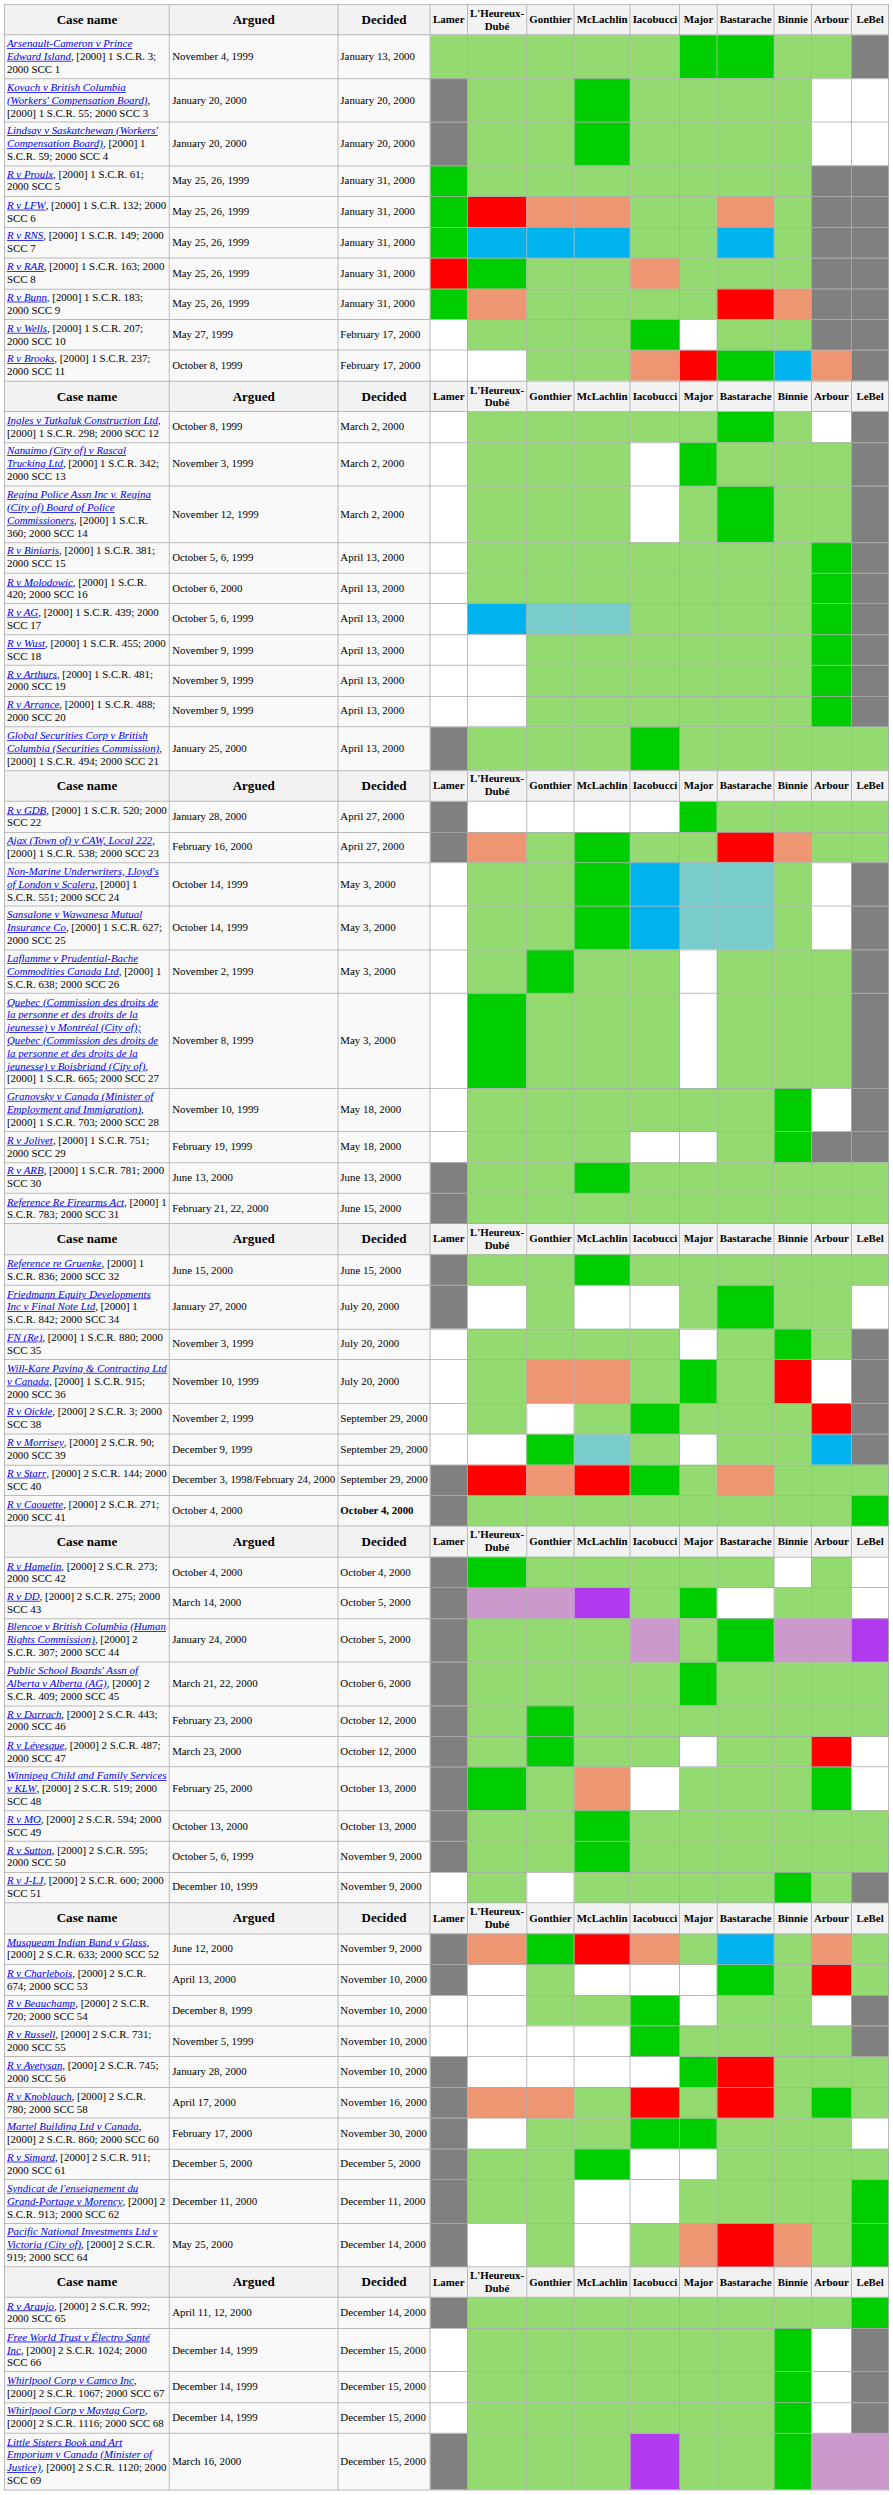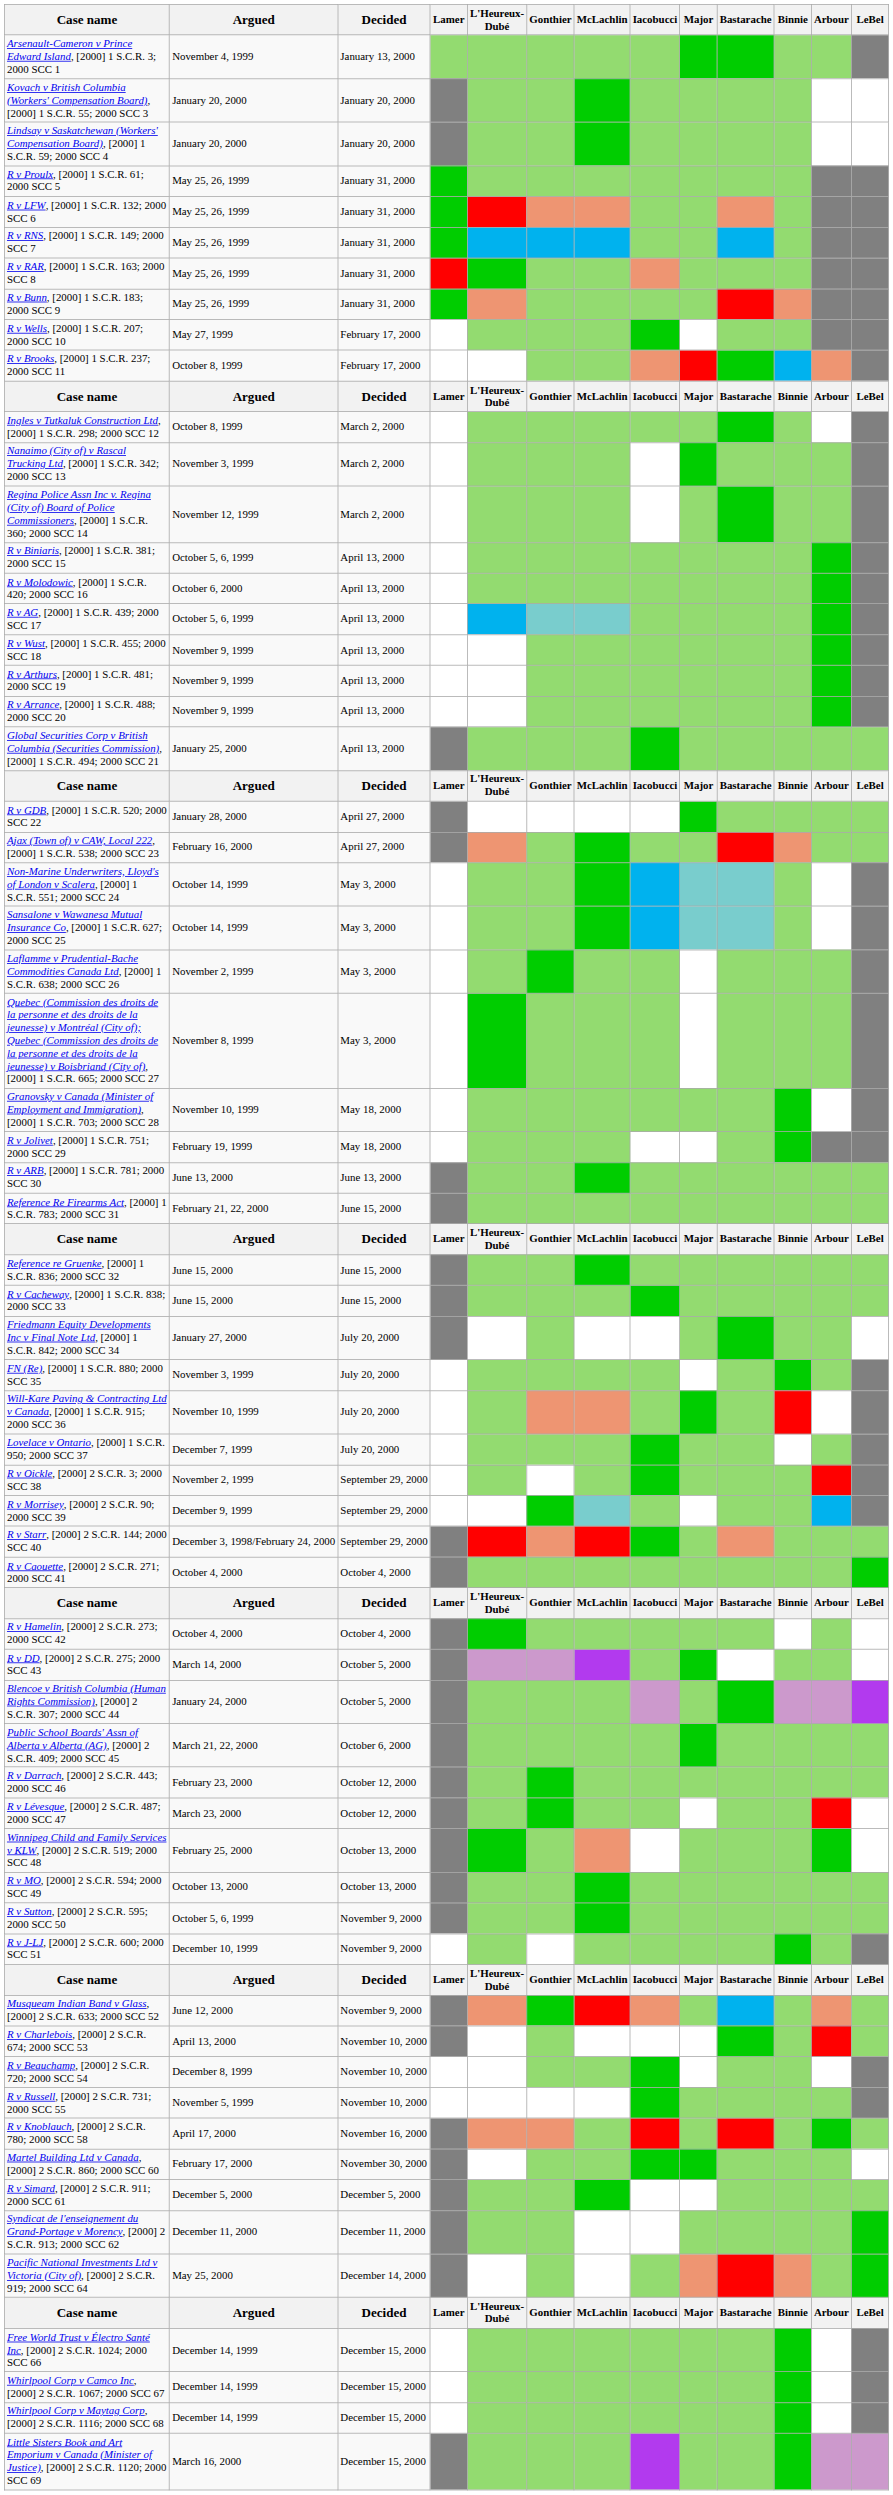+ row: R v Cacheway, [2000] 1 S.C.R. 838; 2000 SCC 33 | June 15, 2000 | June 15, 2000
+ row: Lovelace v Ontario, [2000] 1 S.C.R. 950; 2000 SCC 37 | December 7, 1999 | July 20, 2000
R v Caouette, [2000] 2 S.C.R. 271; 2000 SCC 41 | Decided: bold -> normal
- row: R v Avetysan, [2000] 2 S.C.R. 745; 2000 SCC 56 | January 28, 2000 | November 10, 2000
- row: R v Araujo, [2000] 2 S.C.R. 992; 2000 SCC 65 | April 11, 12, 2000 | December 14, 2000
